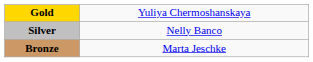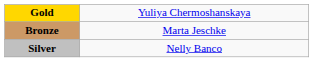rows swapped: Silver <-> Bronze
